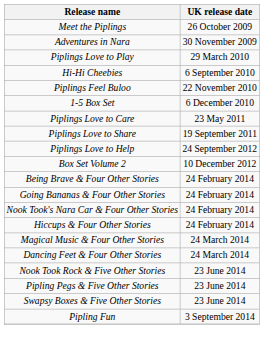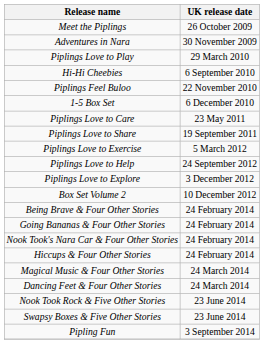+ row: Piplings Love to Exercise | 5 March 2012
+ row: Piplings Love to Explore | 3 December 2012
- row: Pipling Pegs & Five Other Stories | 23 June 2014
